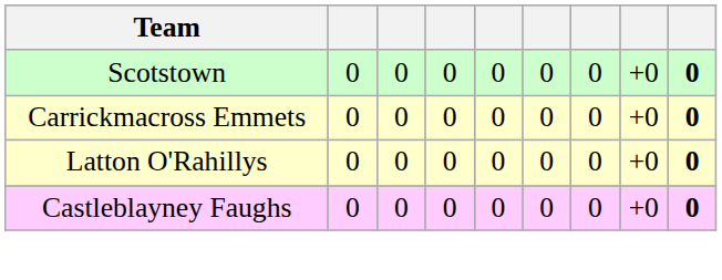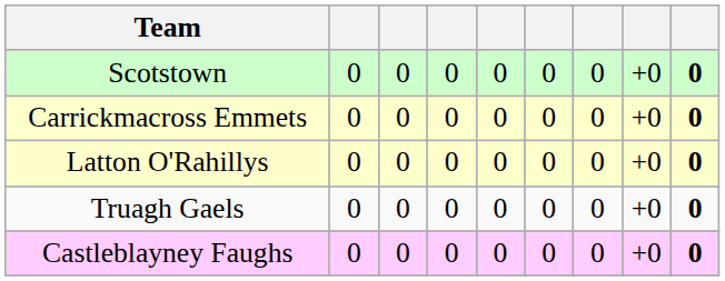+ row: Truagh Gaels | 0 | 0 | 0 | 0 | 0 | 0 | +0 | 0
